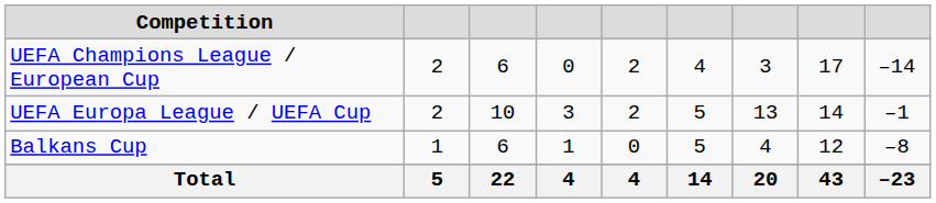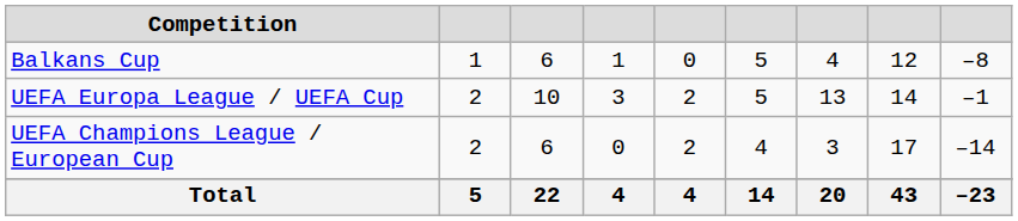rows swapped: UEFA Champions League / European Cup <-> Balkans Cup
